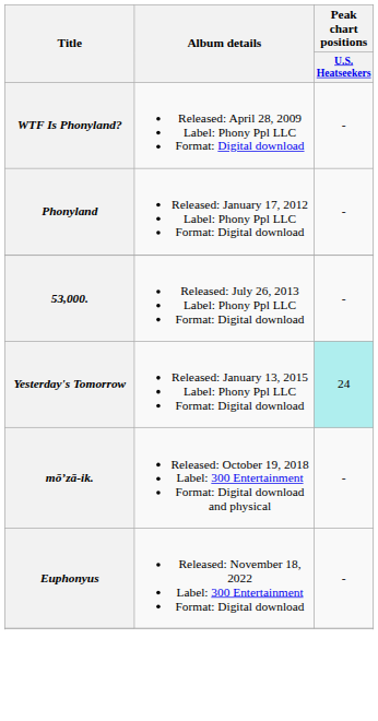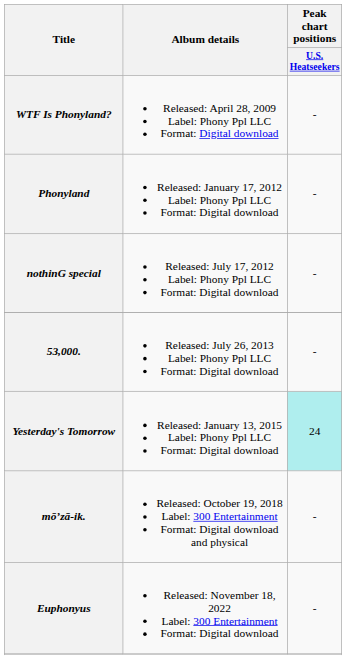+ row: nothinG special | Released: July 17, 2012 Label: Phony Ppl LLC Format: Digital download | -
